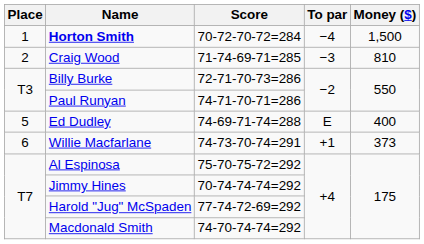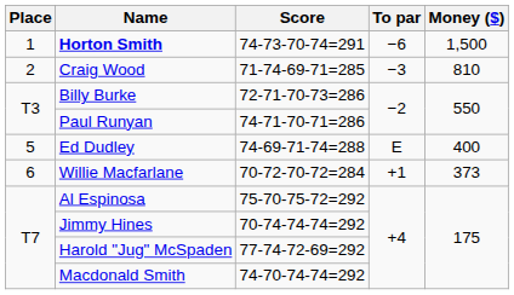Horton Smith | Score: 70-72-70-72=284 -> 74-73-70-74=291
Horton Smith | To par: −4 -> −6
Willie Macfarlane | Score: 74-73-70-74=291 -> 70-72-70-72=284
